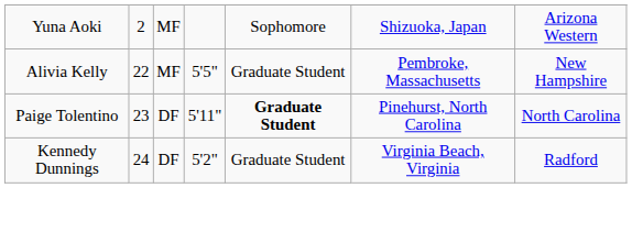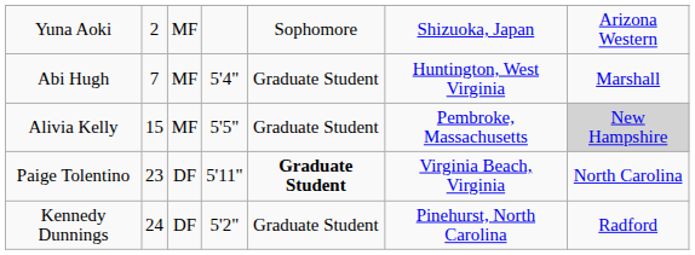+ row: Abi Hugh | 7 | MF | 5'4" | Graduate Student | Huntington, West Virginia | Marshall
Alivia Kelly | column 2: 22 -> 15
Alivia Kelly | column 7: no background -> lightgrey background
Paige Tolentino | column 6: Pinehurst, North Carolina -> Virginia Beach, Virginia
Kennedy Dunnings | column 6: Virginia Beach, Virginia -> Pinehurst, North Carolina
